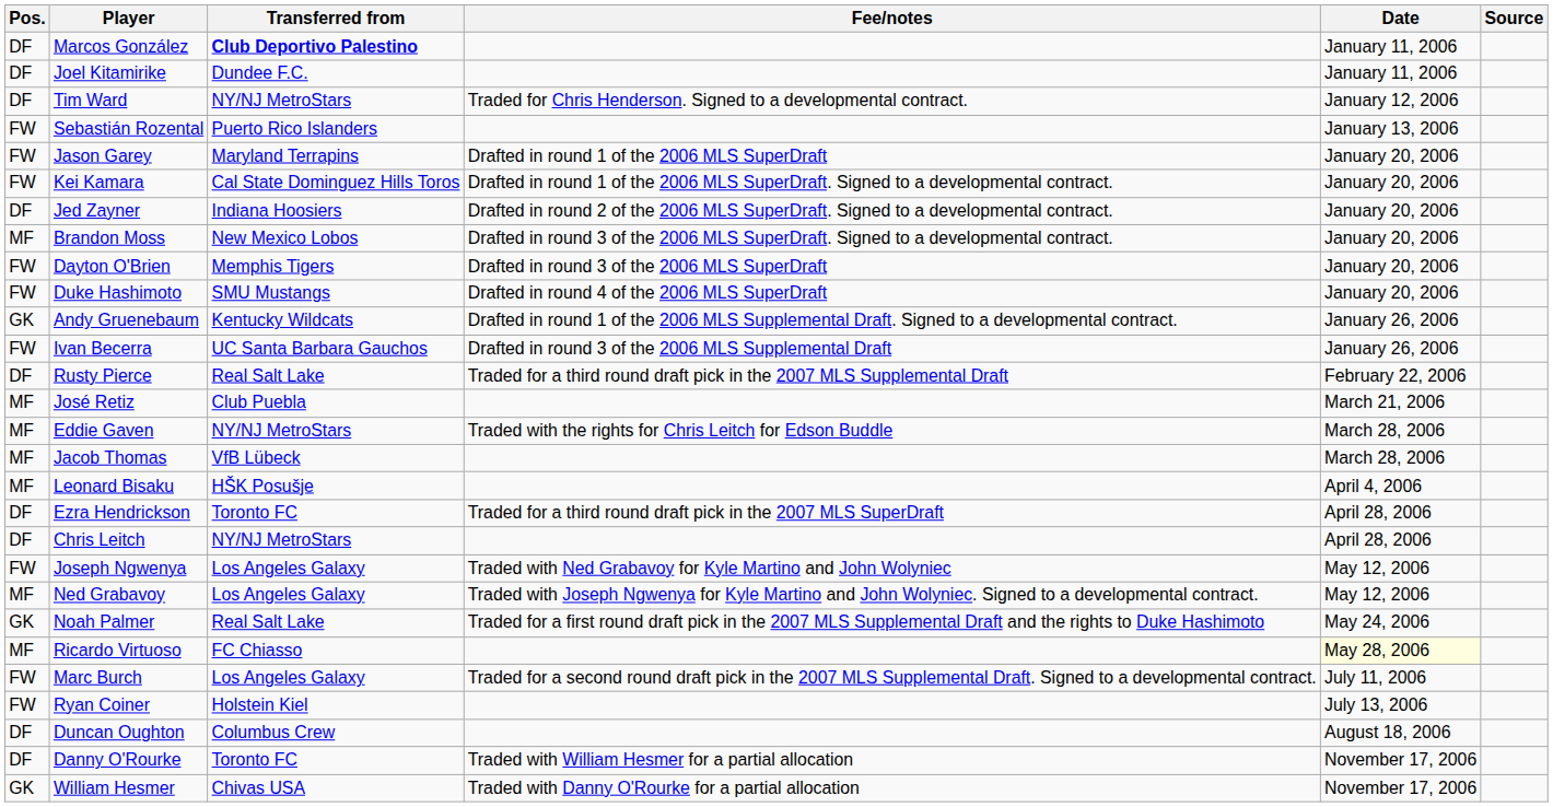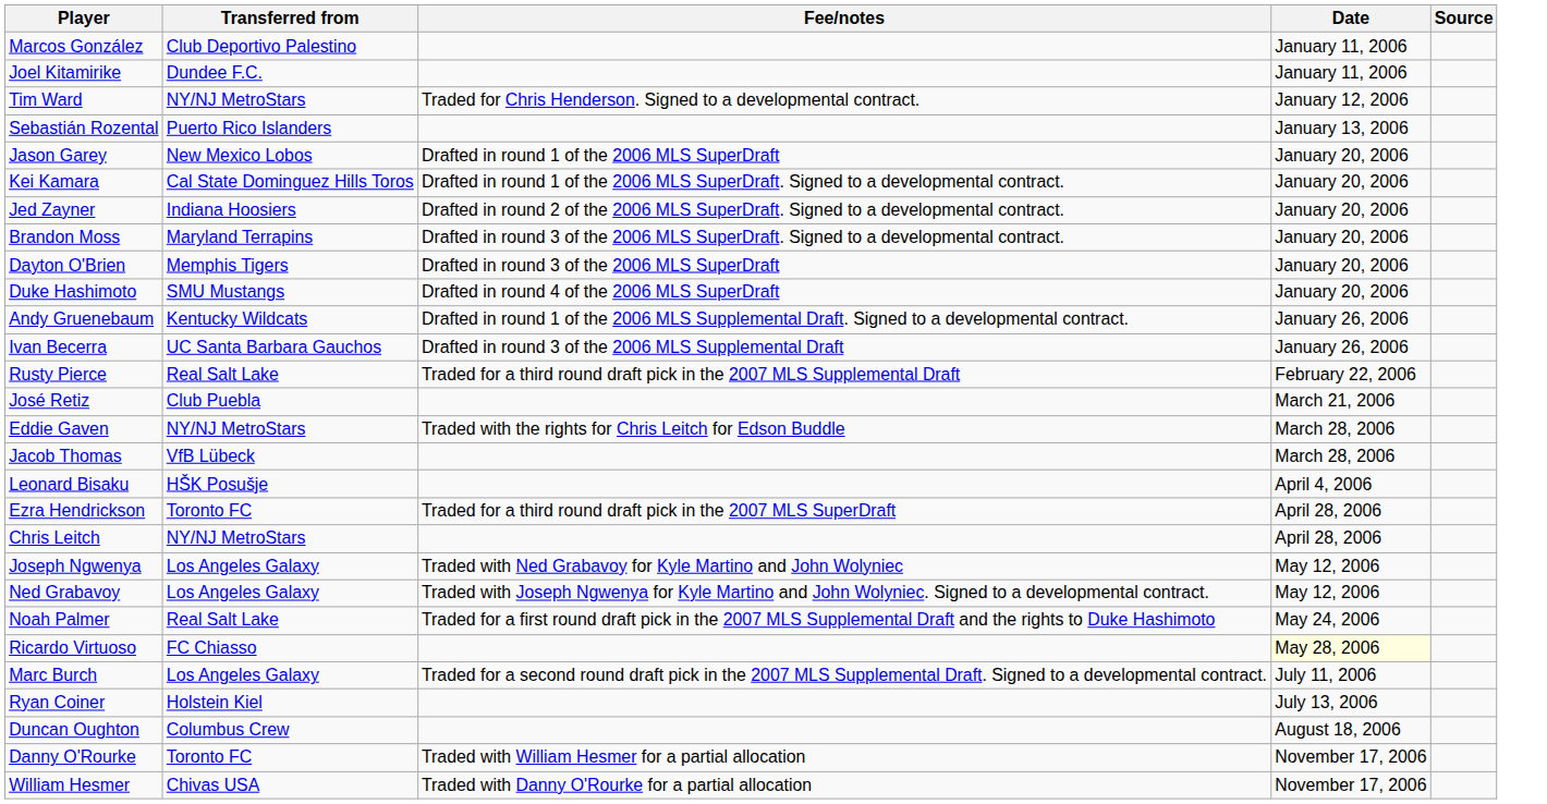- column: Pos. | DF | DF | DF | FW | FW | FW | DF | MF | FW | FW | GK | FW | DF | MF | MF | MF | MF | DF | DF | FW | MF | GK | MF | FW | FW | DF | DF | GK
Marcos González | Transferred from: bold -> normal
Jason Garey | Transferred from: Maryland Terrapins -> New Mexico Lobos
Brandon Moss | Transferred from: New Mexico Lobos -> Maryland Terrapins
